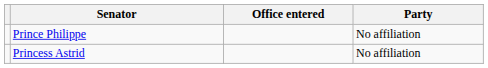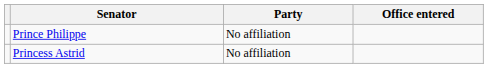columns swapped: Party <-> Office entered
